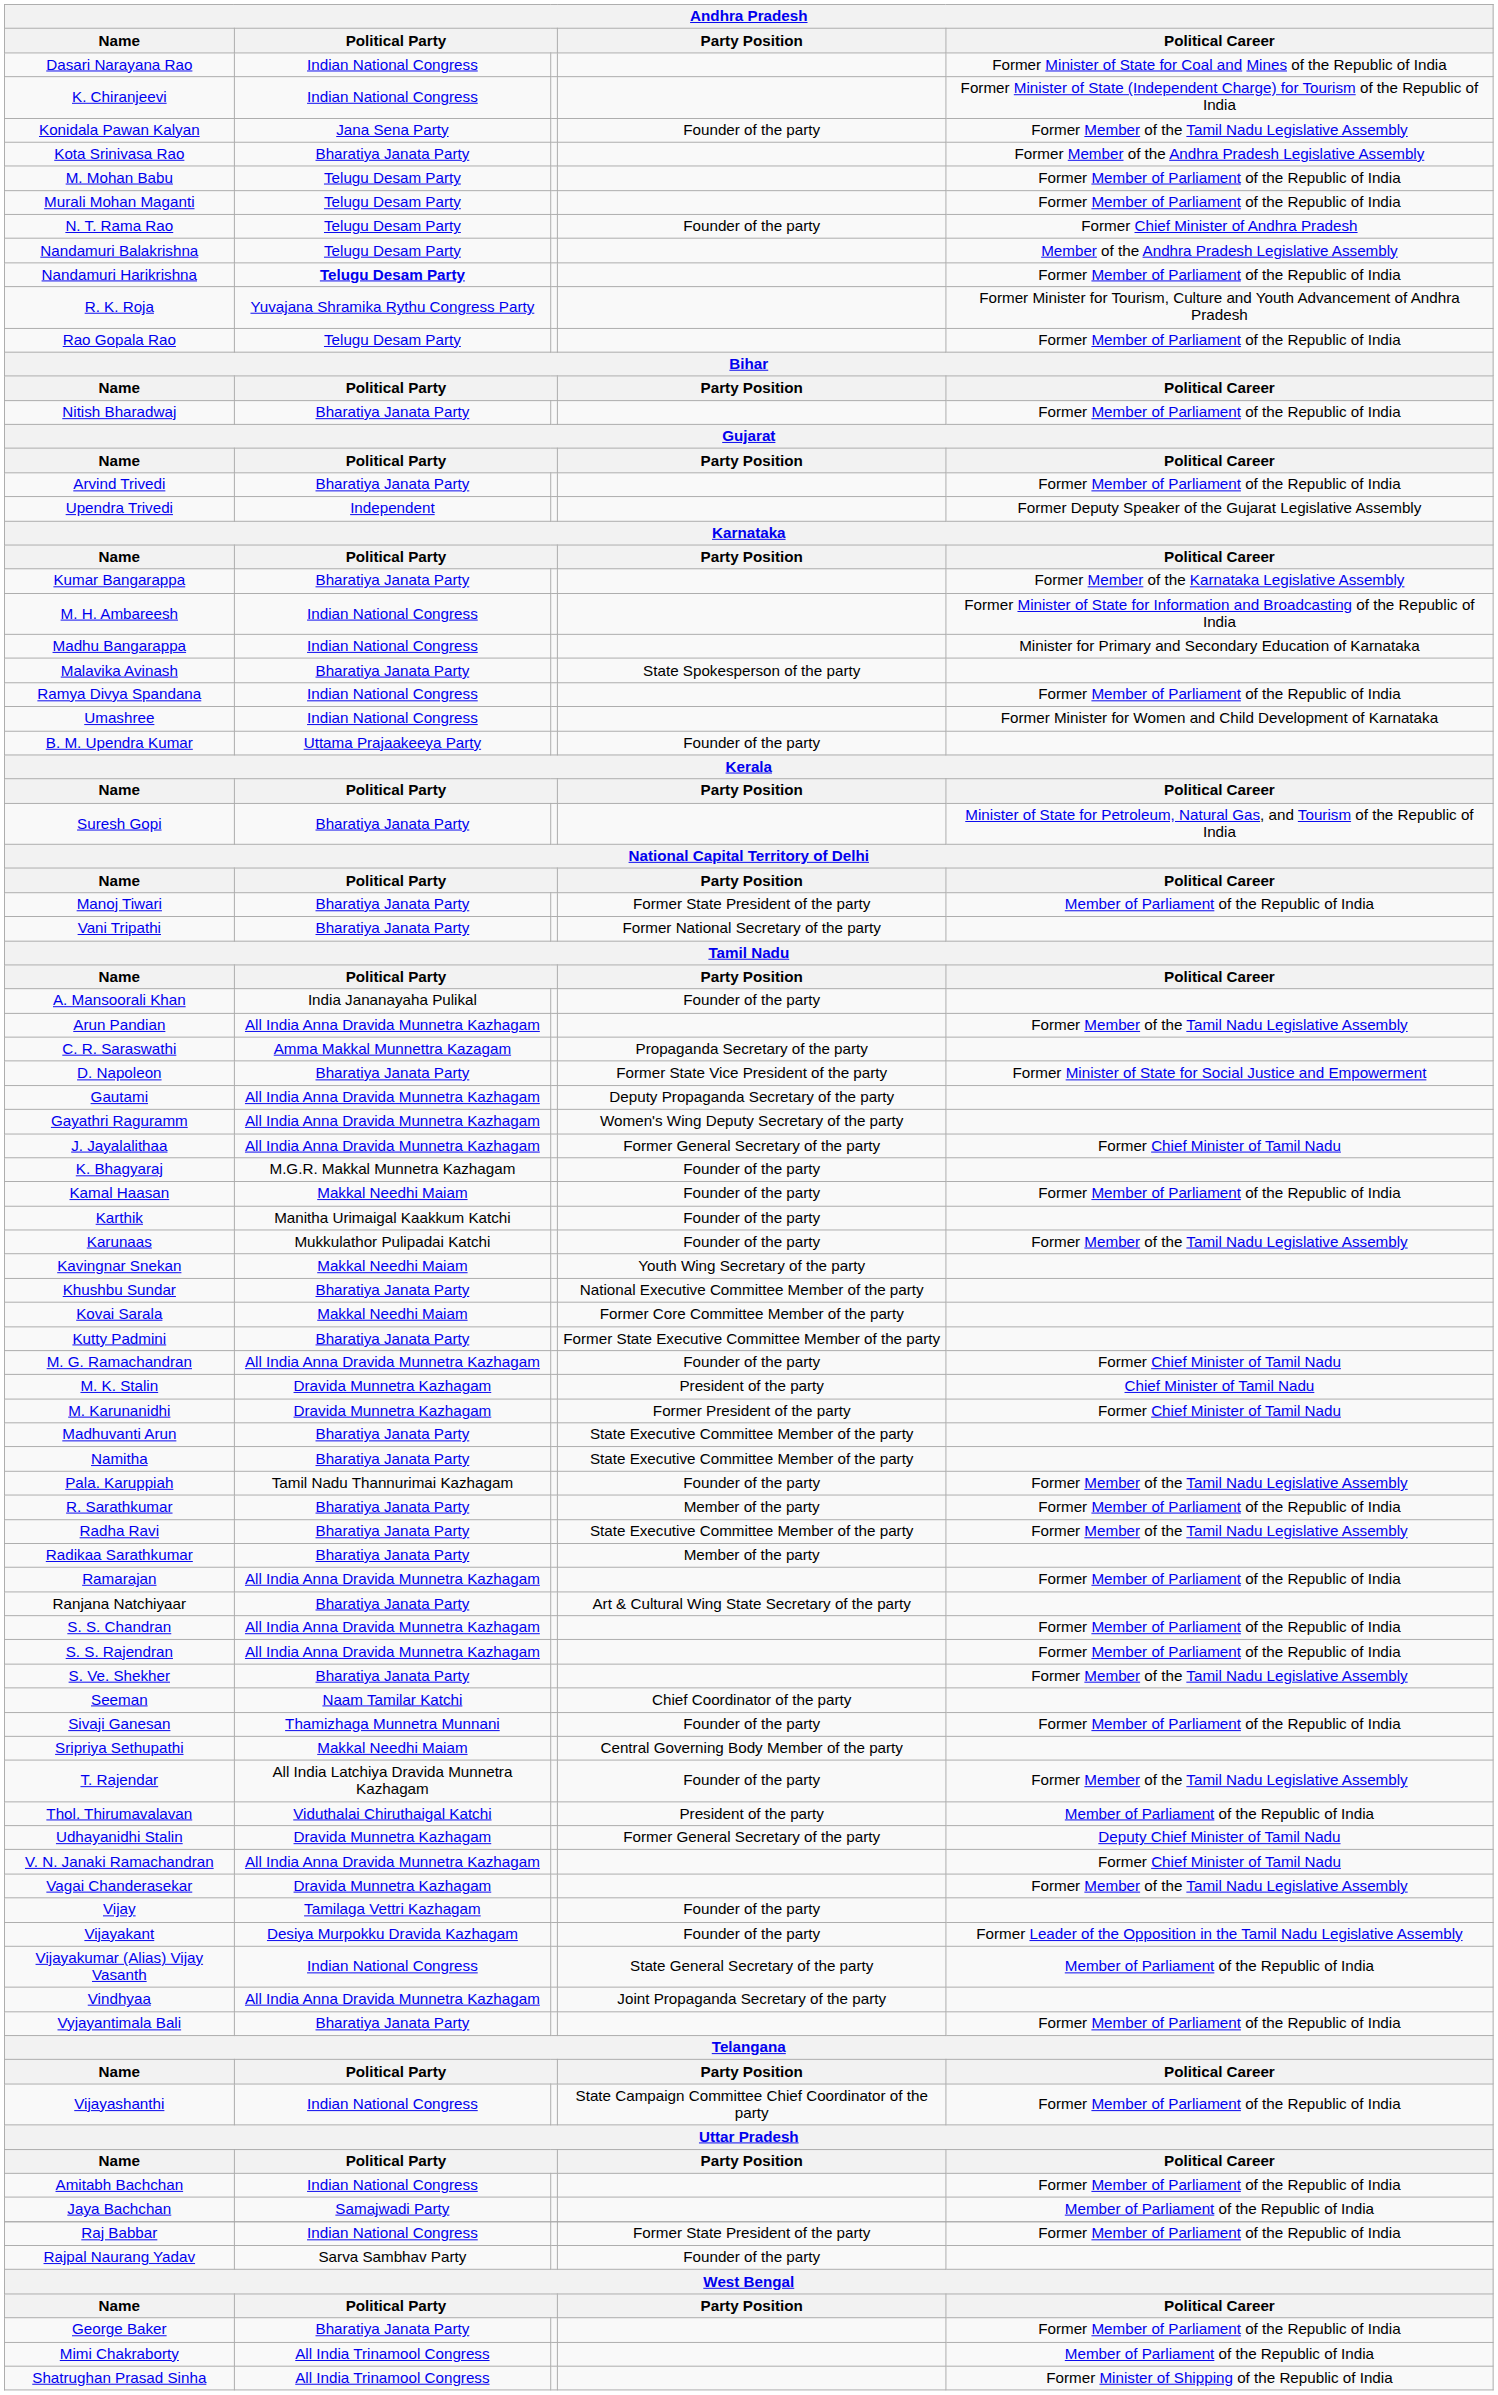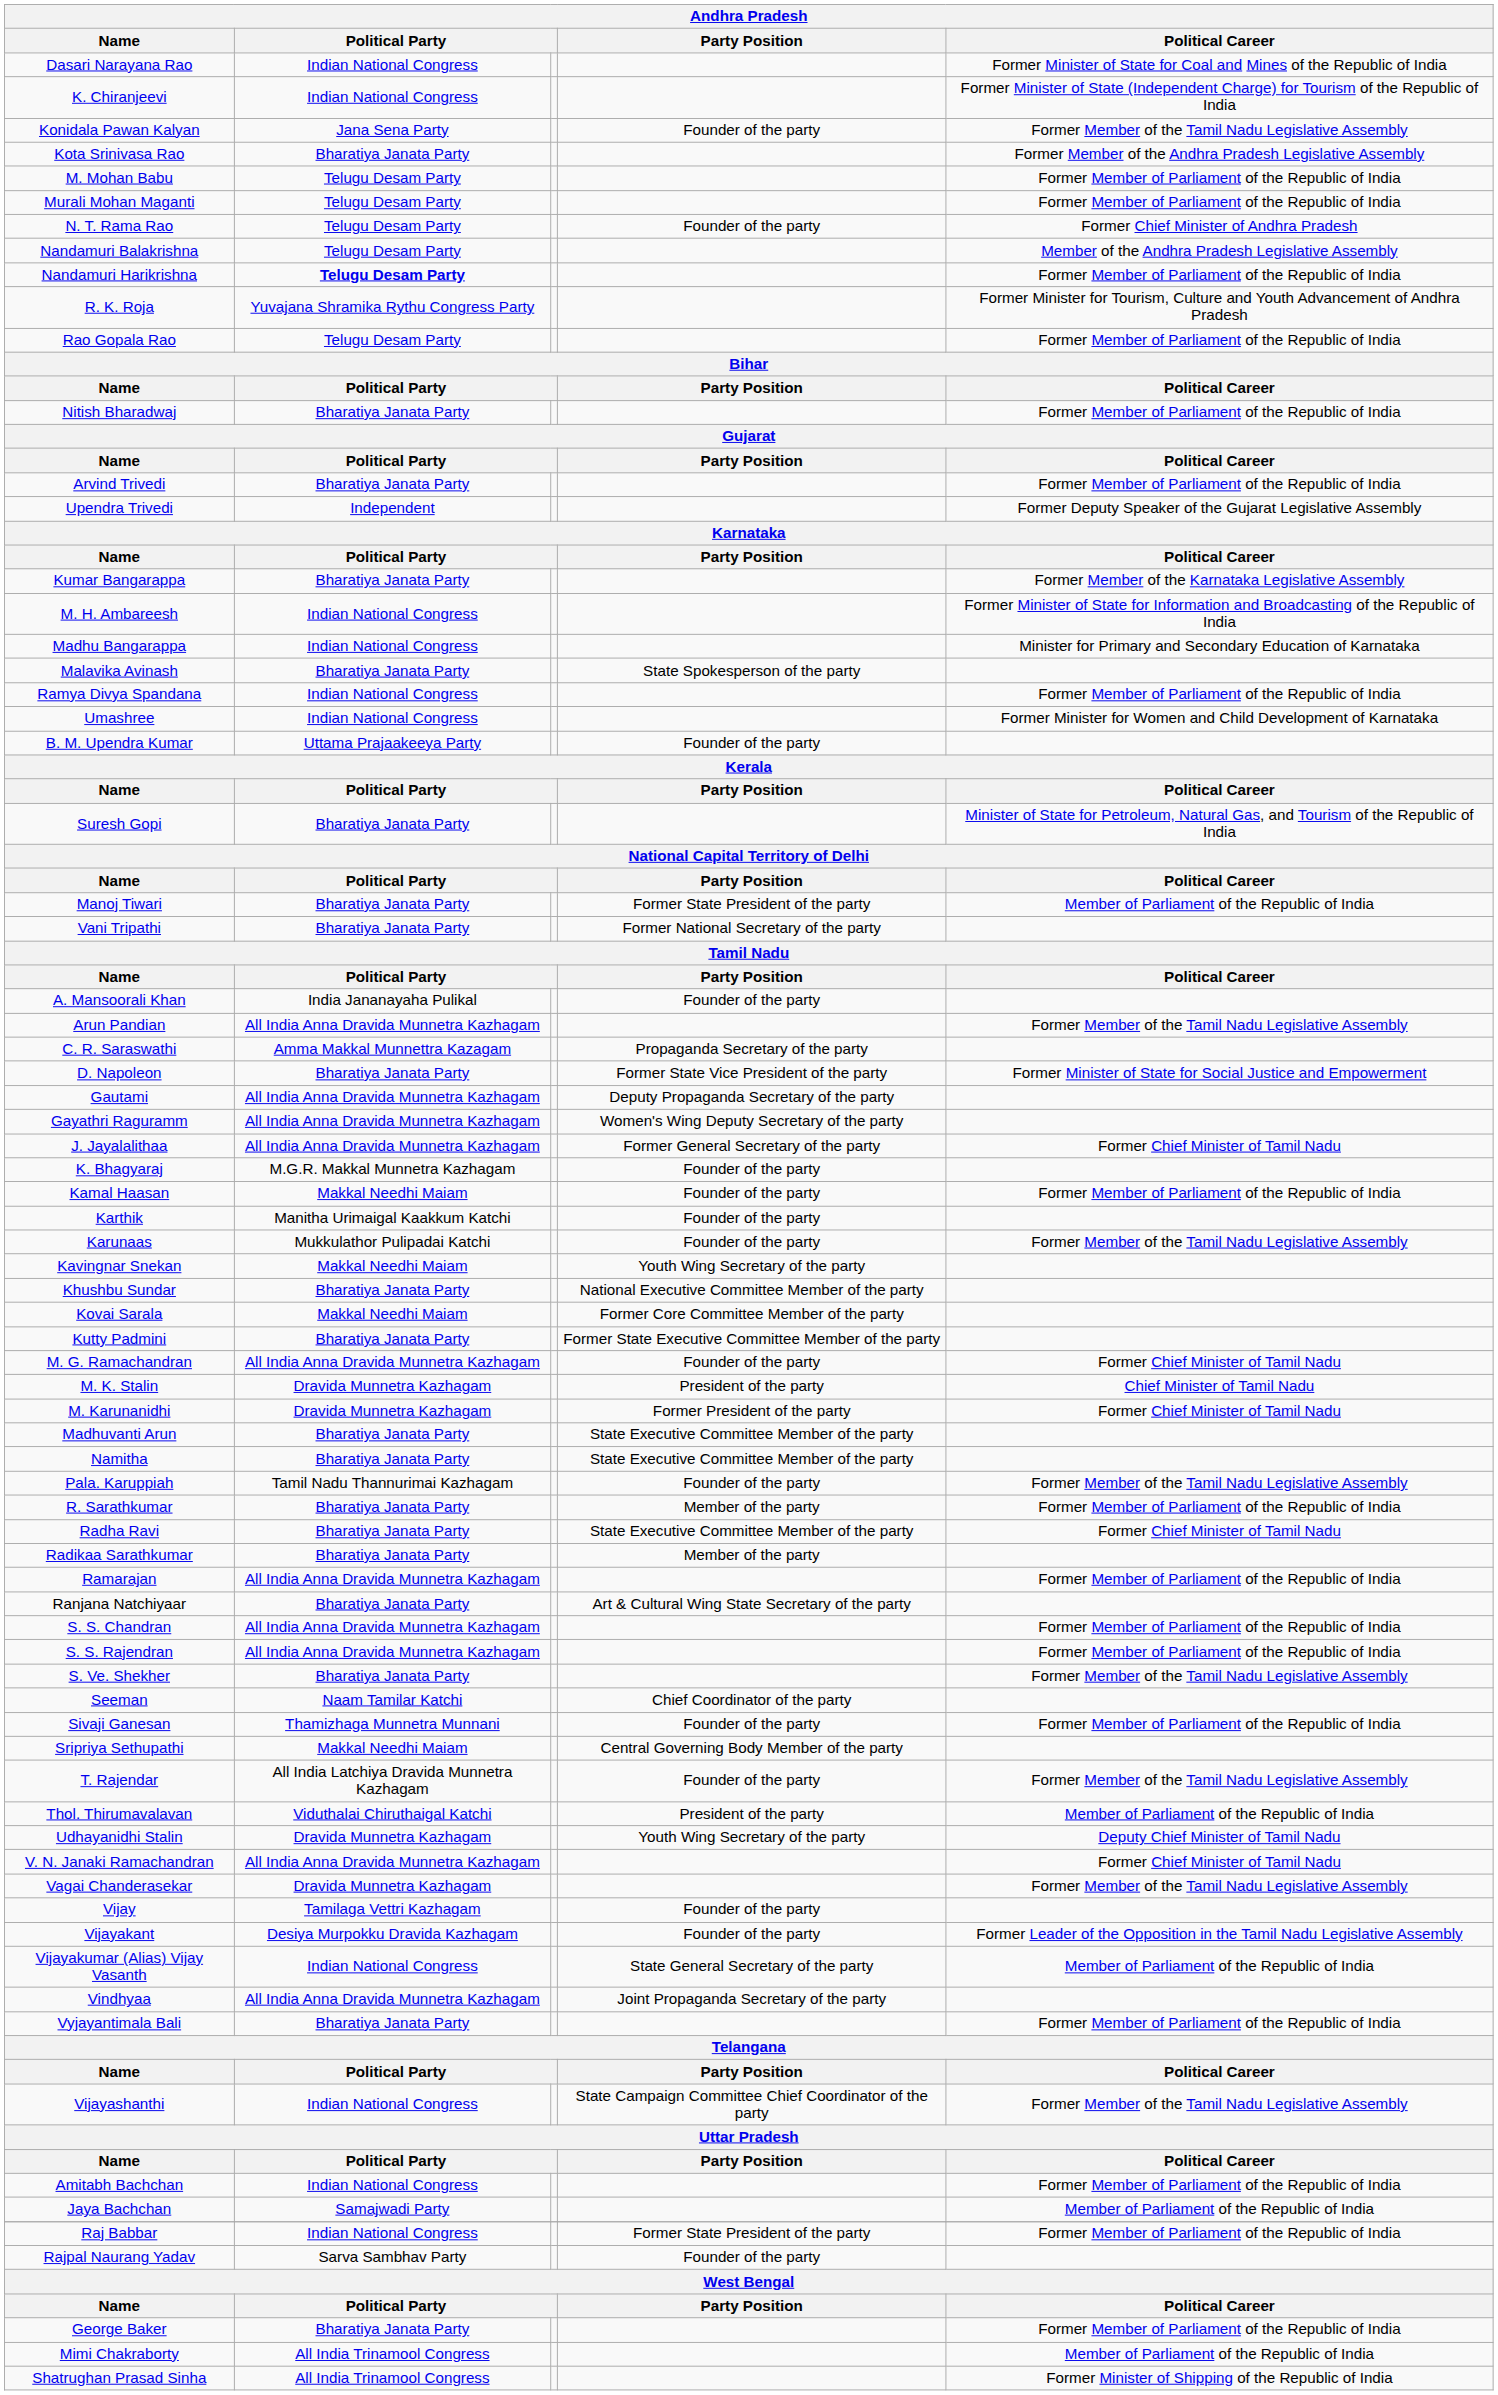Radha Ravi | Political Career: Former Member of the Tamil Nadu Legislative Assembly -> Former Chief Minister of Tamil Nadu
Udhayanidhi Stalin | Party Position: Former General Secretary of the party -> Youth Wing Secretary of the party
Vijayashanthi | Political Career: Former Member of Parliament of the Republic of India -> Former Member of the Tamil Nadu Legislative Assembly
